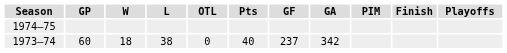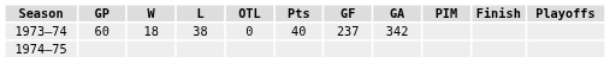rows swapped: 1973–74 <-> 1974–75
